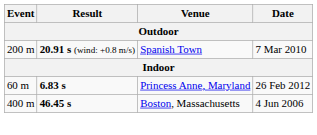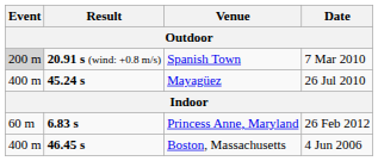Spanish Town | Event: no background -> lightgrey background
+ row: 400 m | 45.24 s | Mayagüez | 26 Jul 2010
